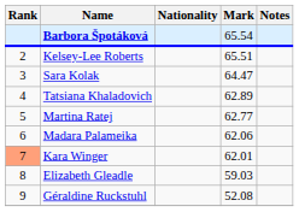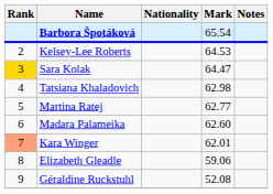Kelsey-Lee Roberts | Mark: 65.51 -> 64.53
Sara Kolak | Rank: no background -> gold background
Tatsiana Khaladovich | Mark: 62.89 -> 62.98
Madara Palameika | Mark: 62.06 -> 62.60
Elizabeth Gleadle | Mark: 59.03 -> 59.06
